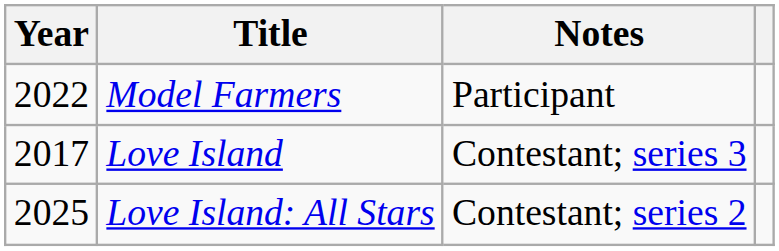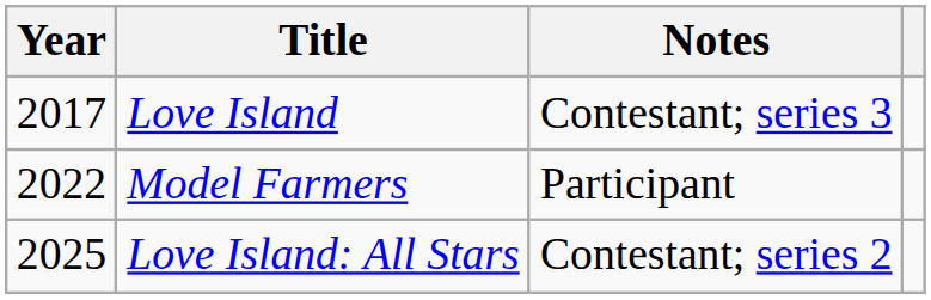rows swapped: Love Island <-> Model Farmers
